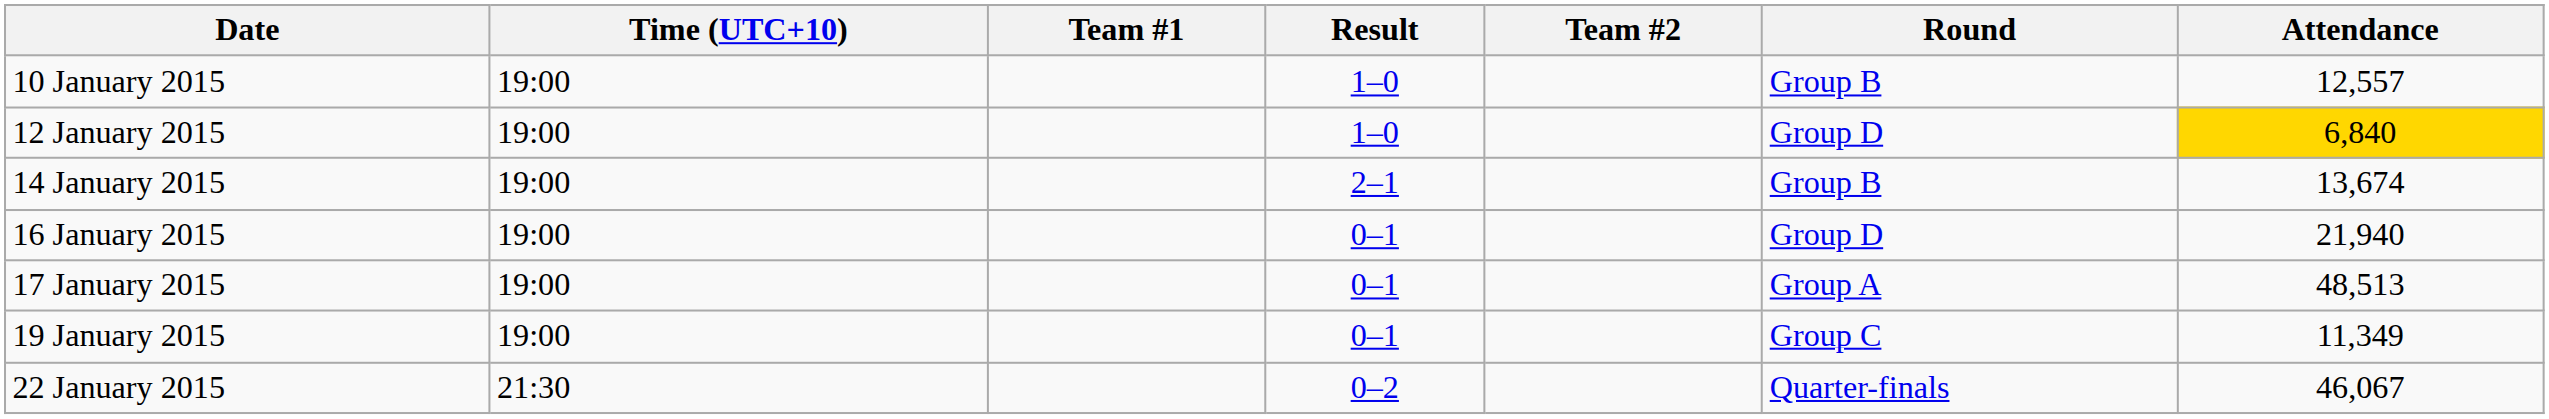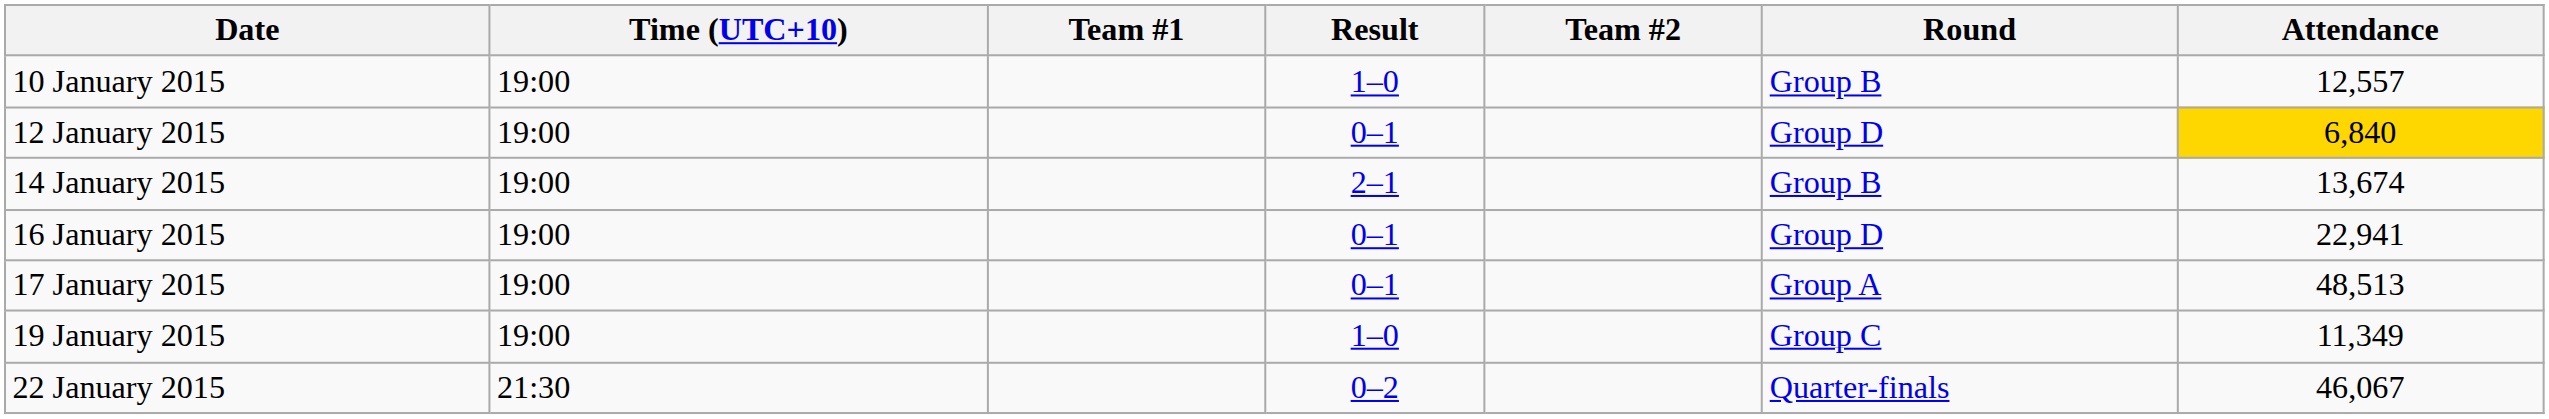12 January 2015 | Result: 1–0 -> 0–1
16 January 2015 | Attendance: 21,940 -> 22,941
19 January 2015 | Result: 0–1 -> 1–0
